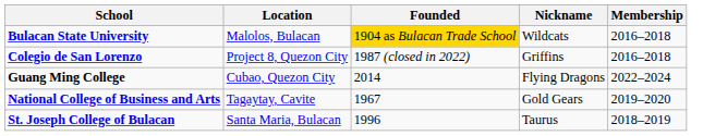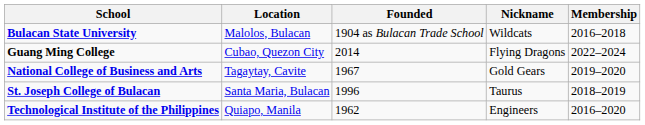Bulacan State University | Founded: gold background -> no background
- row: Colegio de San Lorenzo | Project 8, Quezon City | 1987 (closed in 2022) | Griffins | 2016–2018
+ row: Technological Institute of the Philippines | Quiapo, Manila | 1962 | Engineers | 2016–2020
